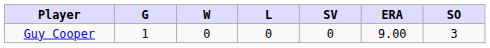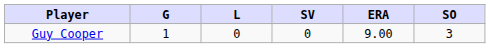- column: W | 0
